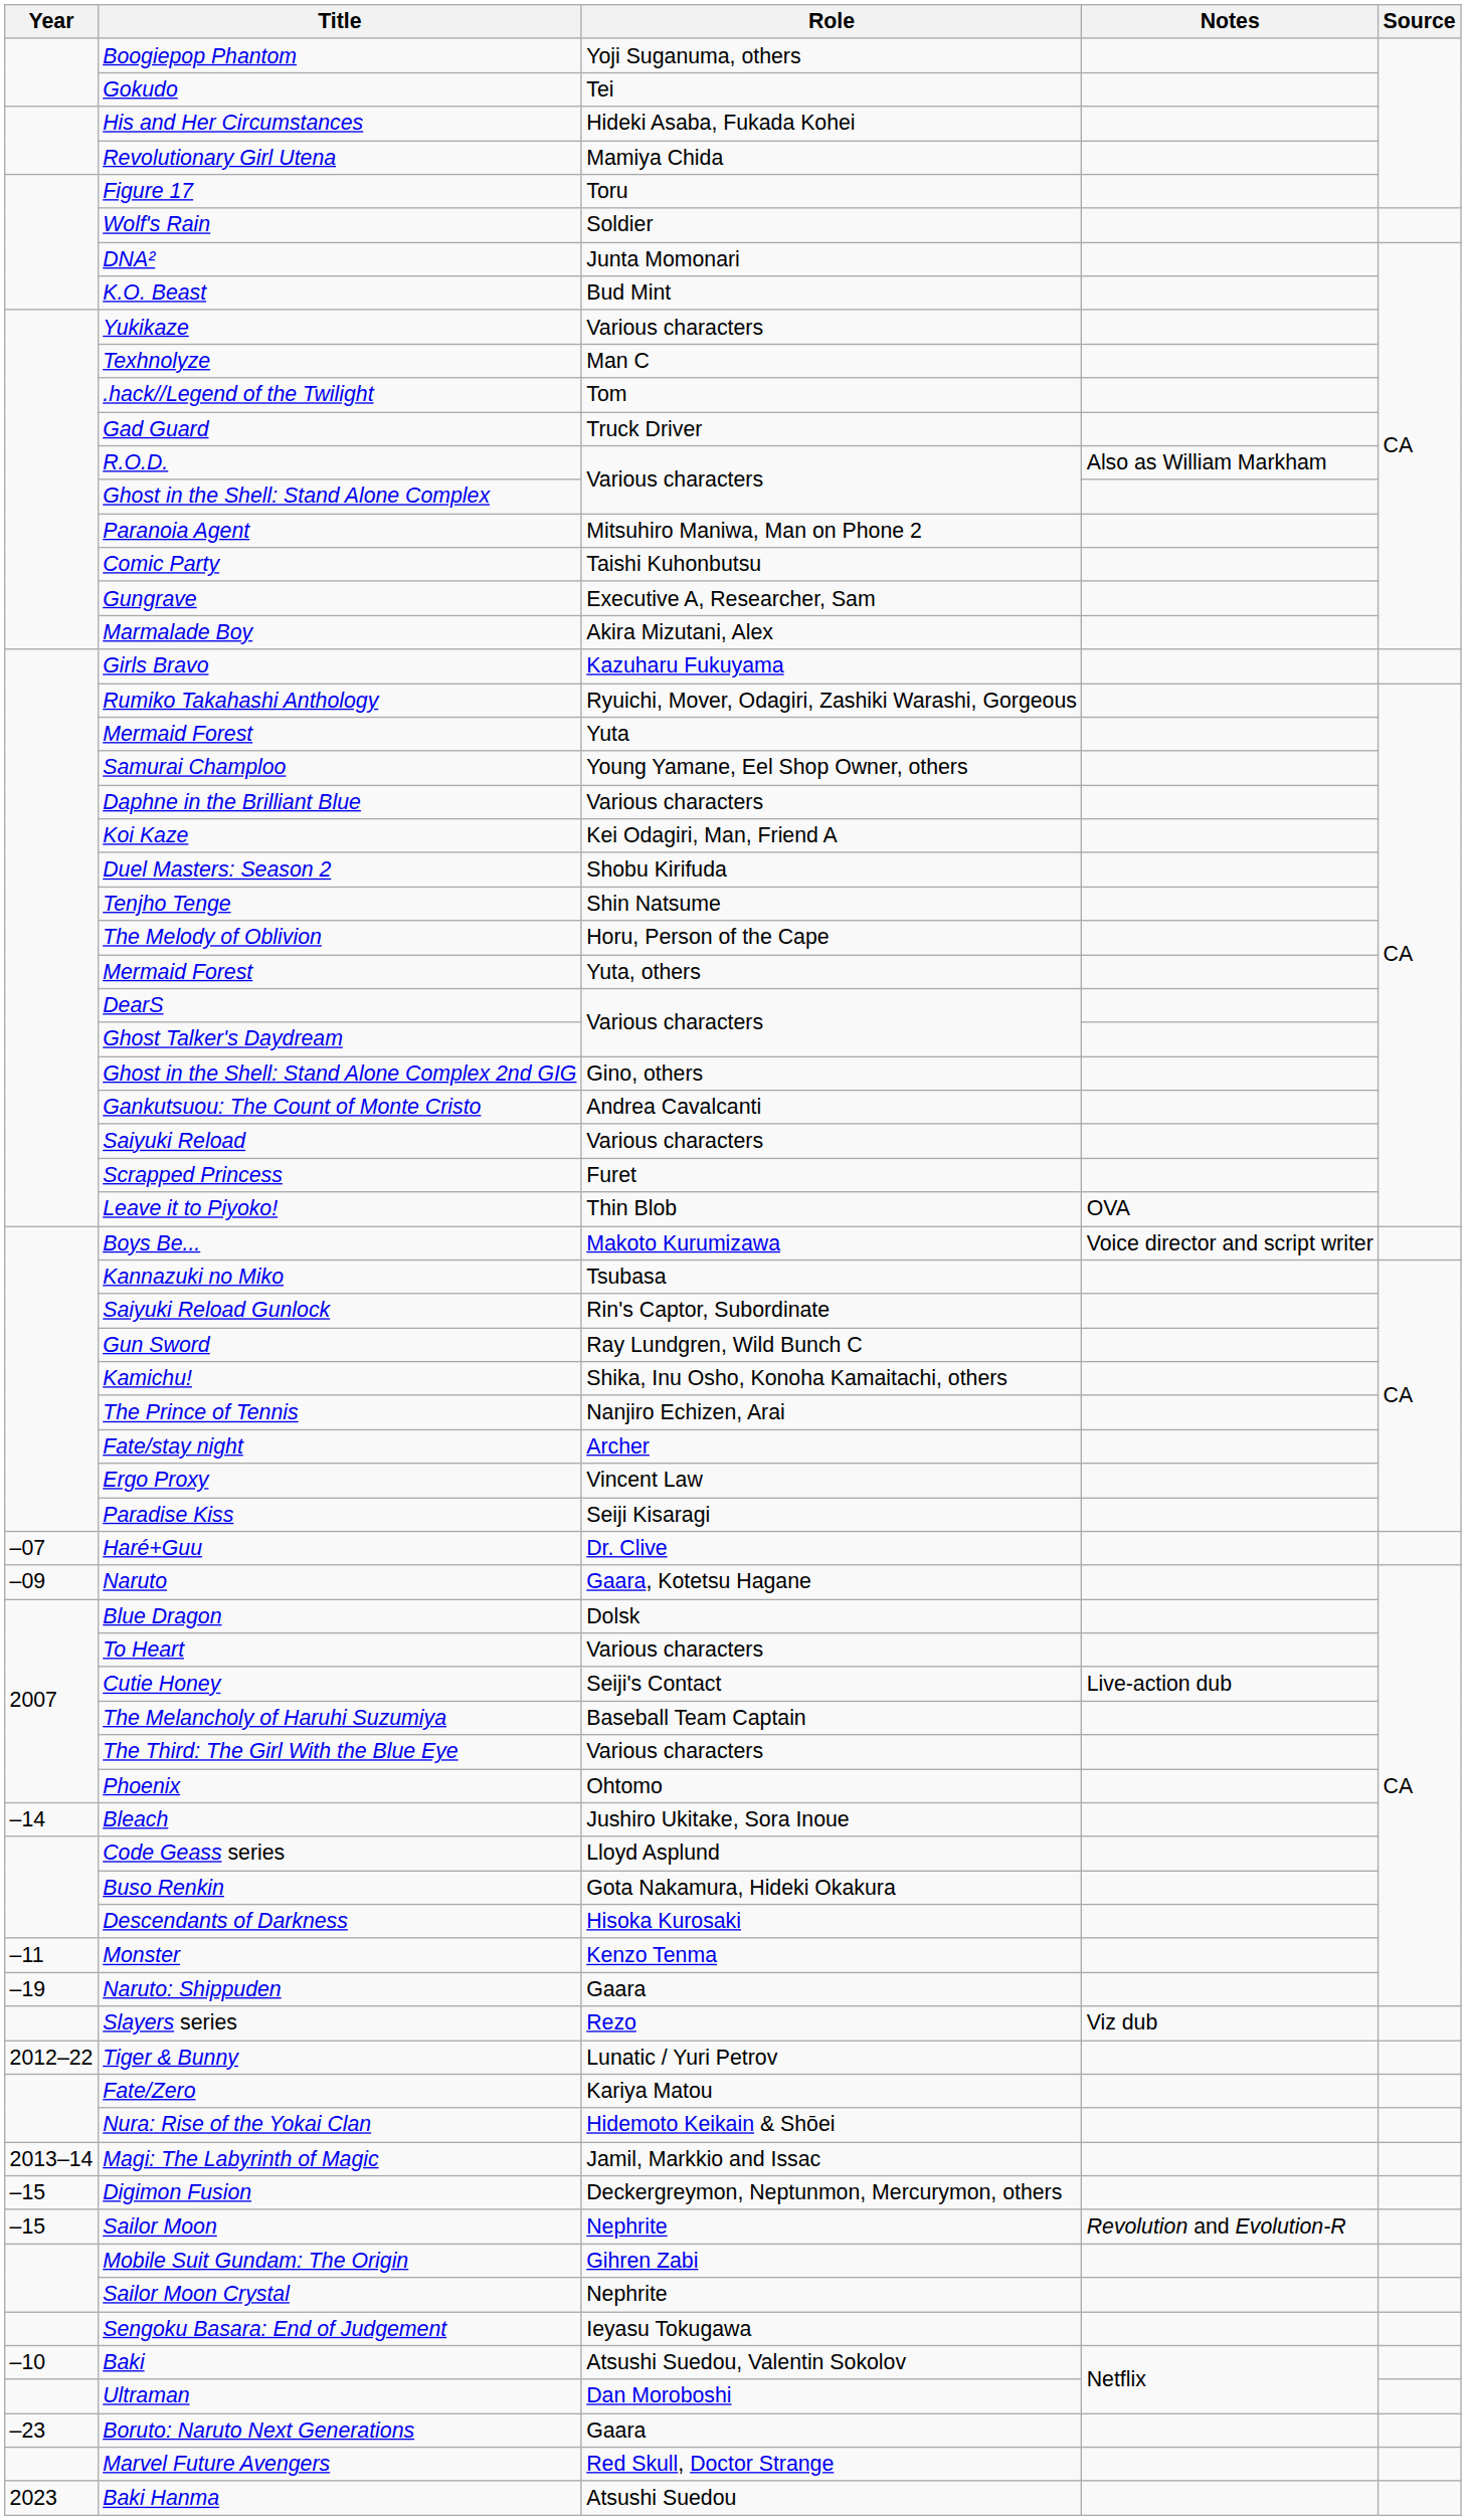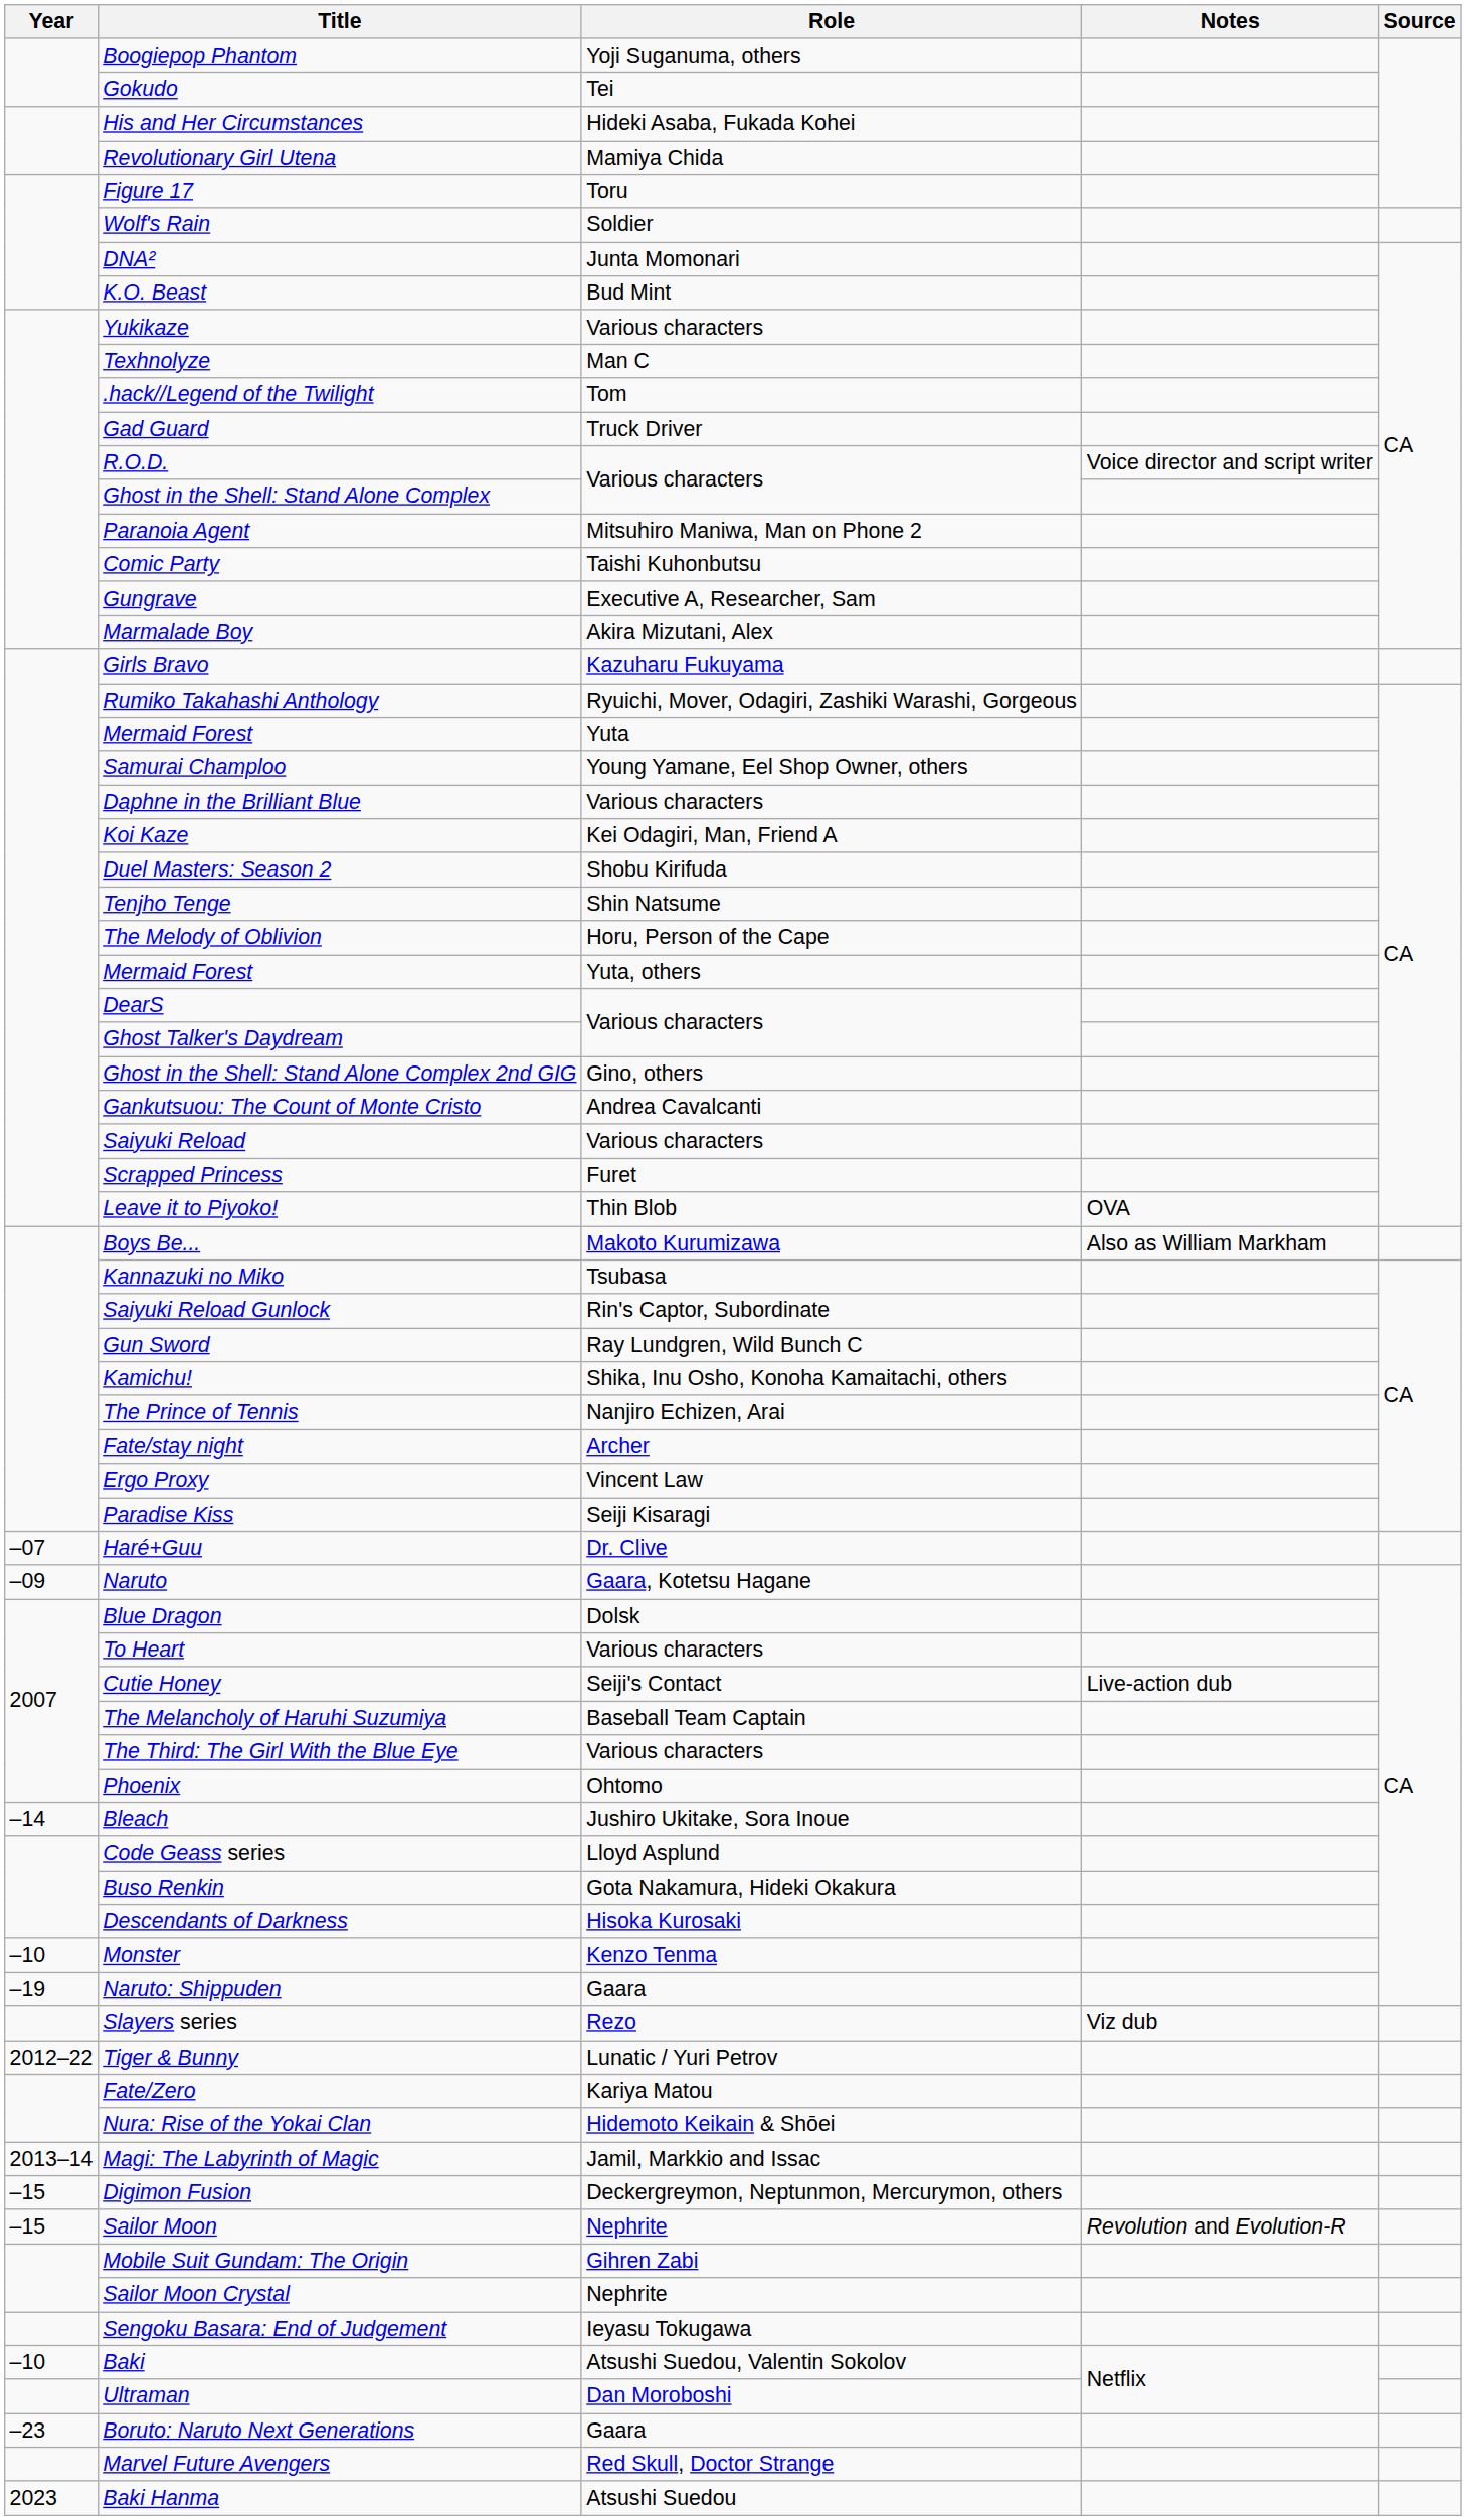R.O.D. | Notes: Also as William Markham -> Voice director and script writer
Boys Be... | Notes: Voice director and script writer -> Also as William Markham
Monster | Year: –11 -> –10
